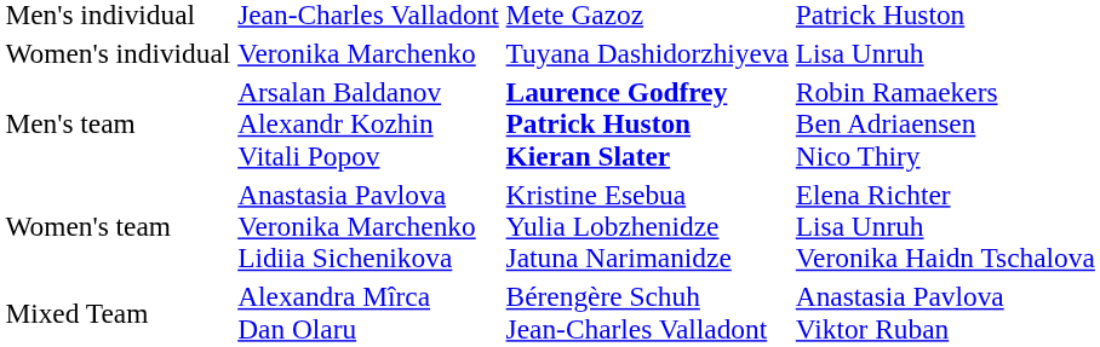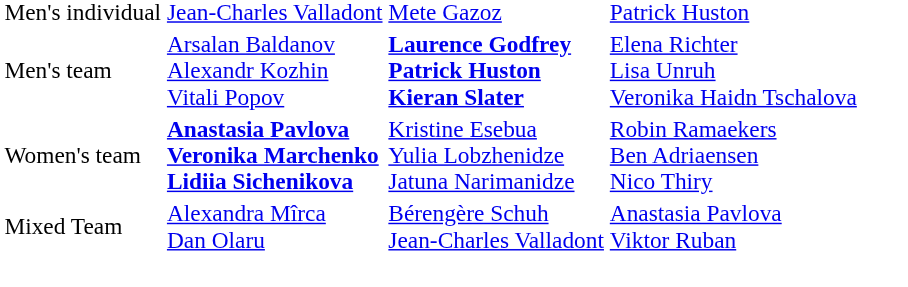- row: Women's individual | Veronika Marchenko | Tuyana Dashidorzhiyeva | Lisa Unruh
Men's team | column 4: Robin Ramaekers Ben Adriaensen Nico Thiry -> Elena Richter Lisa Unruh Veronika Haidn Tschalova
Women's team | column 2: normal -> bold
Women's team | column 4: Elena Richter Lisa Unruh Veronika Haidn Tschalova -> Robin Ramaekers Ben Adriaensen Nico Thiry
